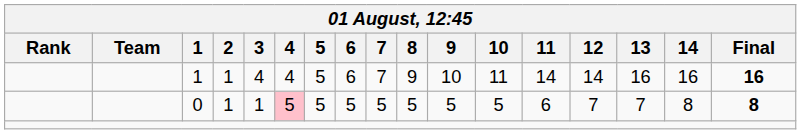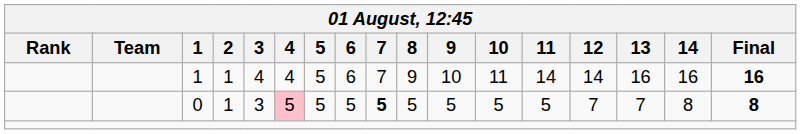0 | 3: 1 -> 3
0 | 7: normal -> bold
0 | 11: 6 -> 5
